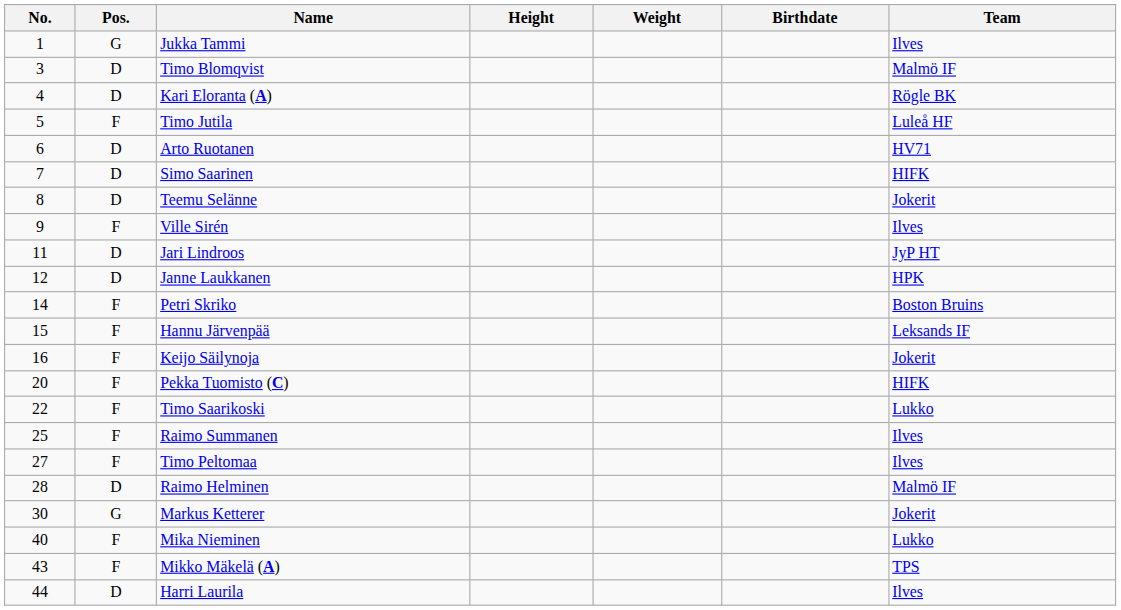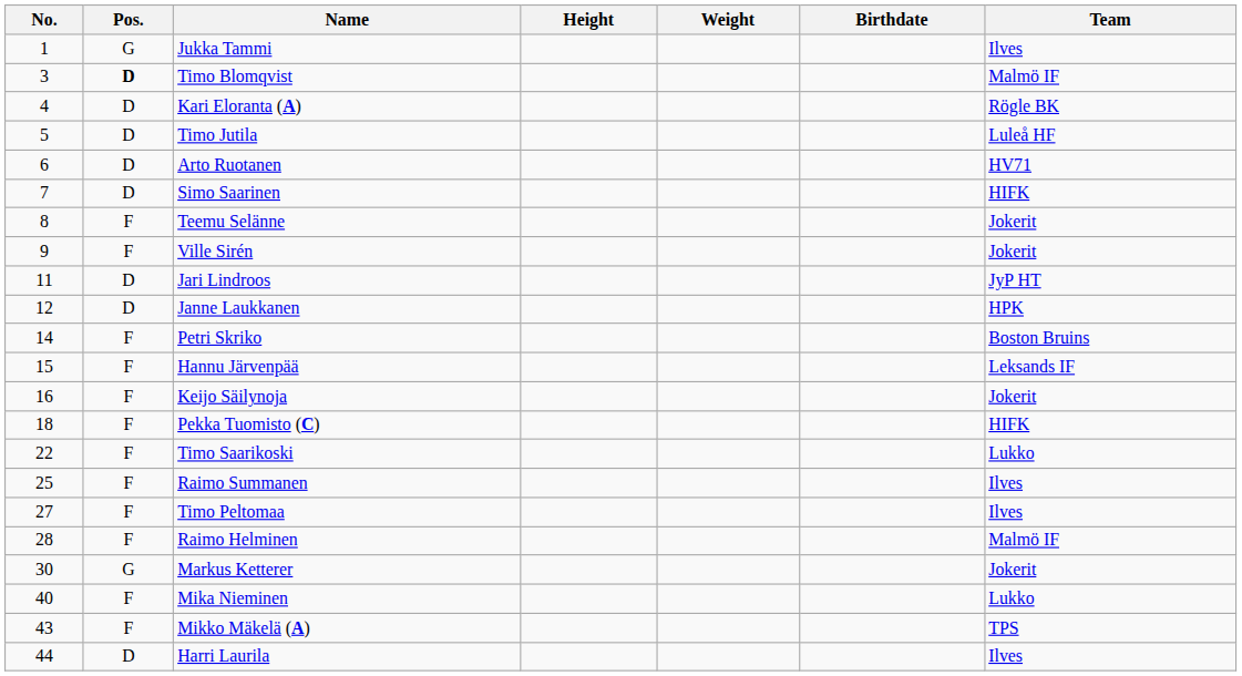Timo Blomqvist | Pos.: normal -> bold
Timo Jutila | Pos.: F -> D
Teemu Selänne | Pos.: D -> F
Ville Sirén | Team: Ilves -> Jokerit
Pekka Tuomisto (C) | No.: 20 -> 18
Raimo Helminen | Pos.: D -> F
